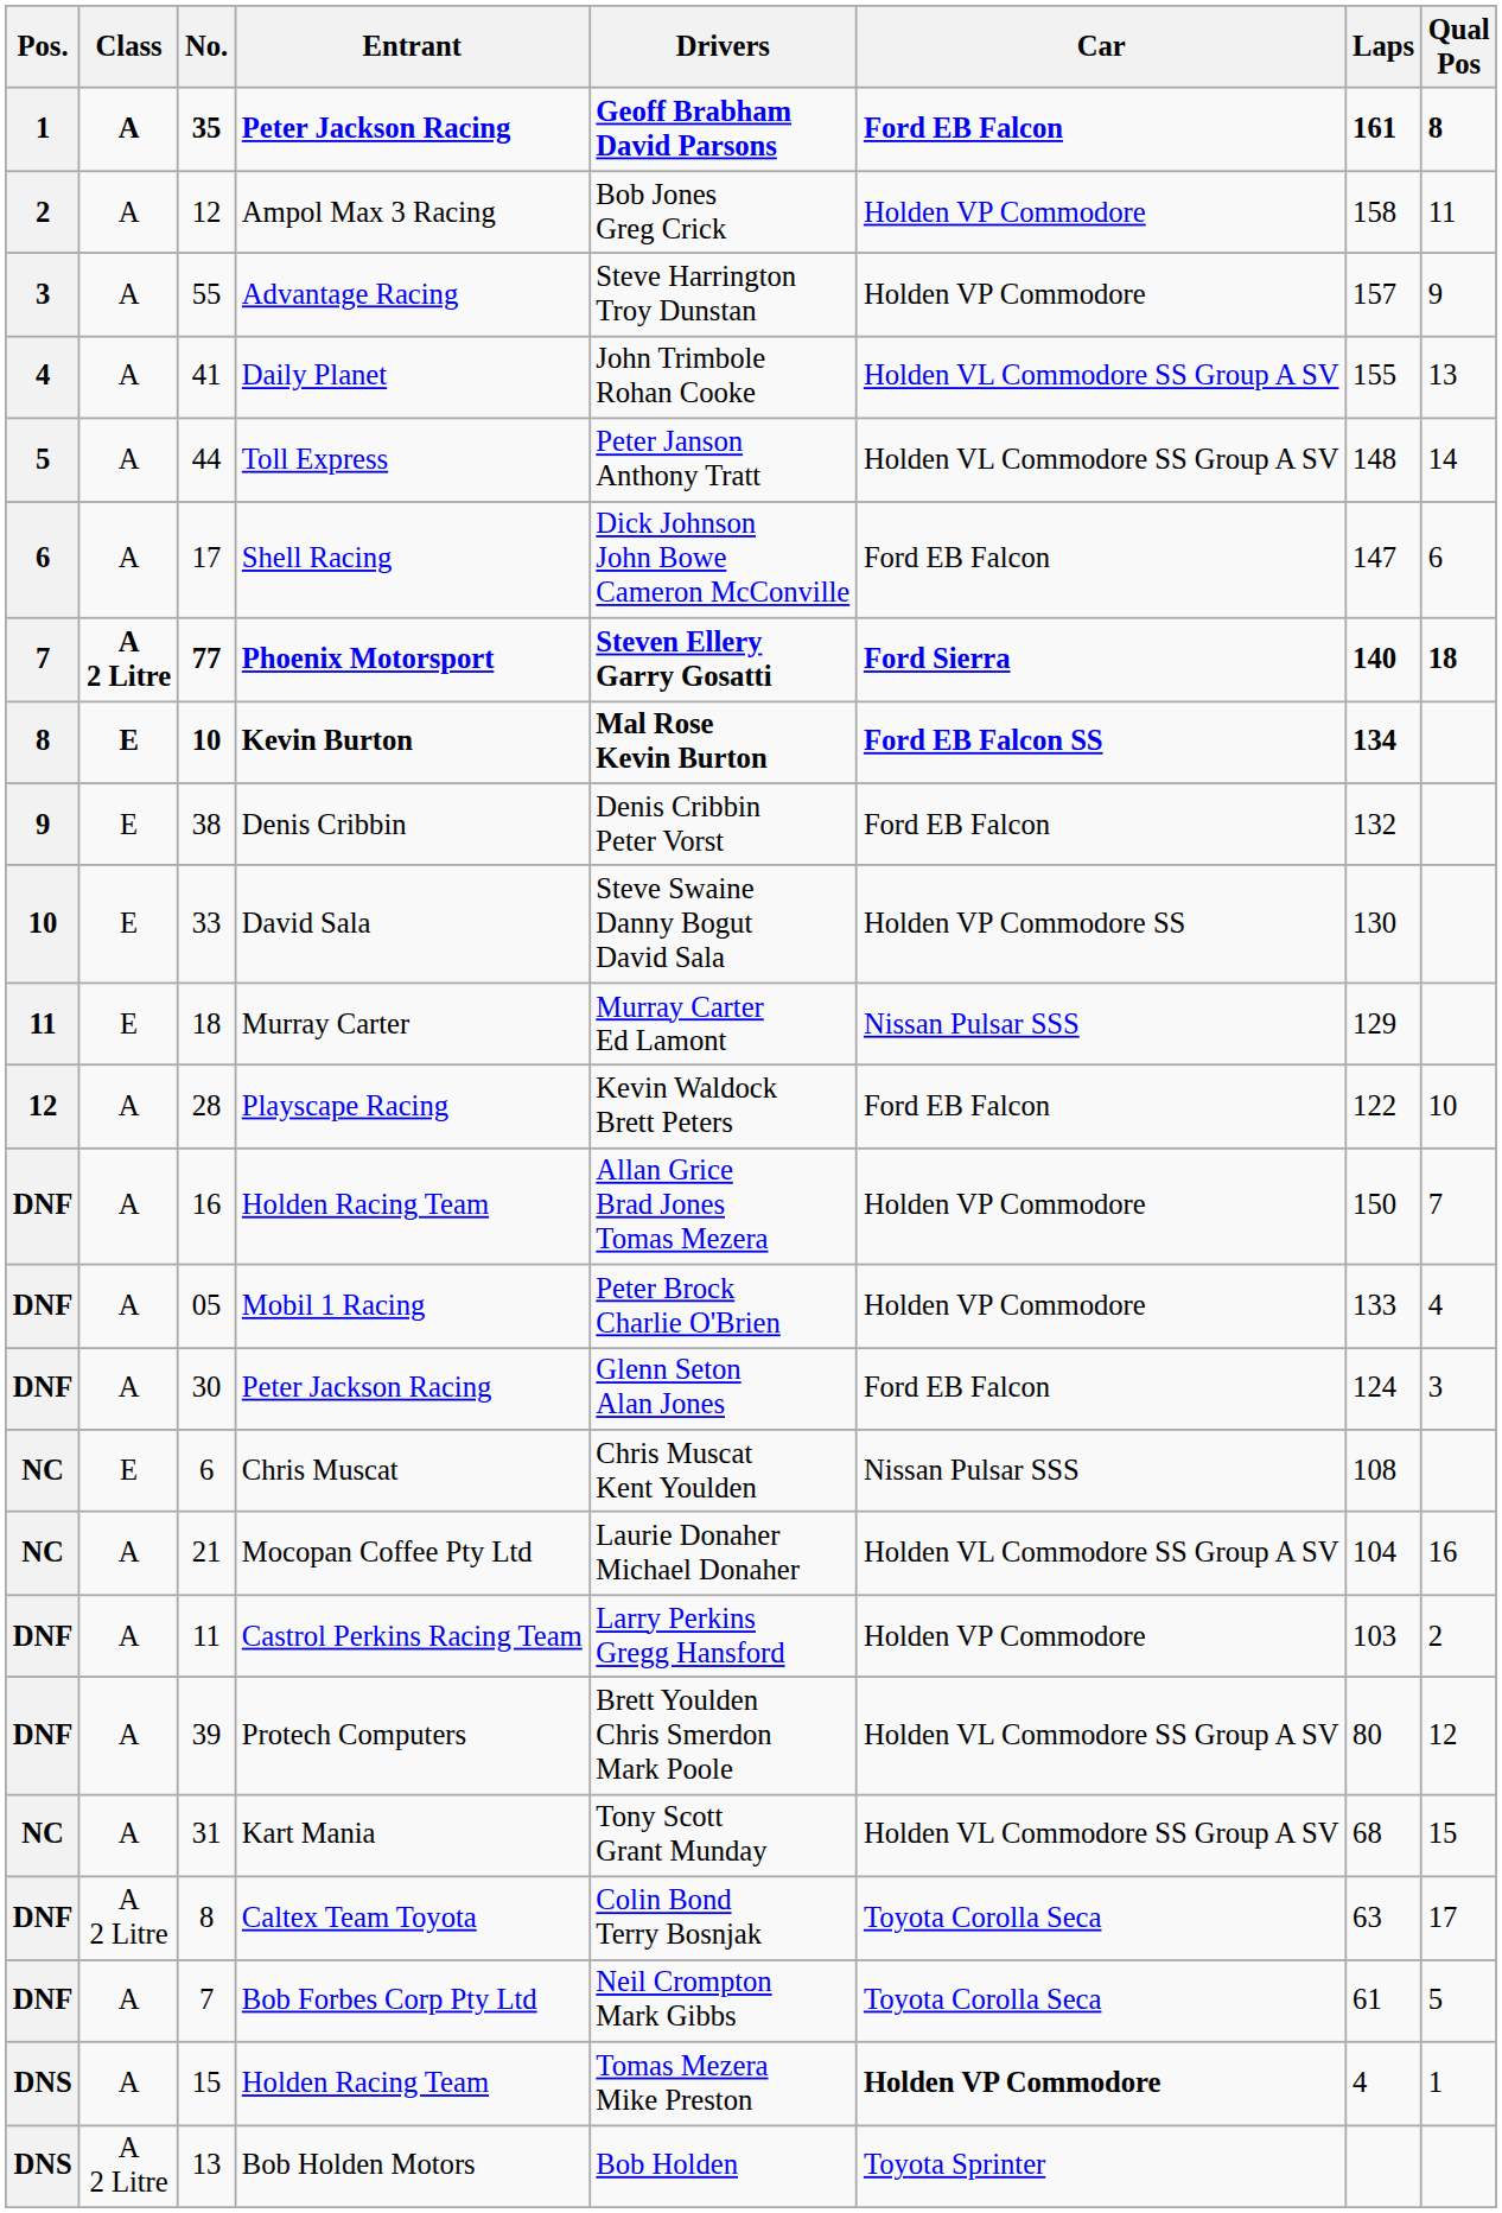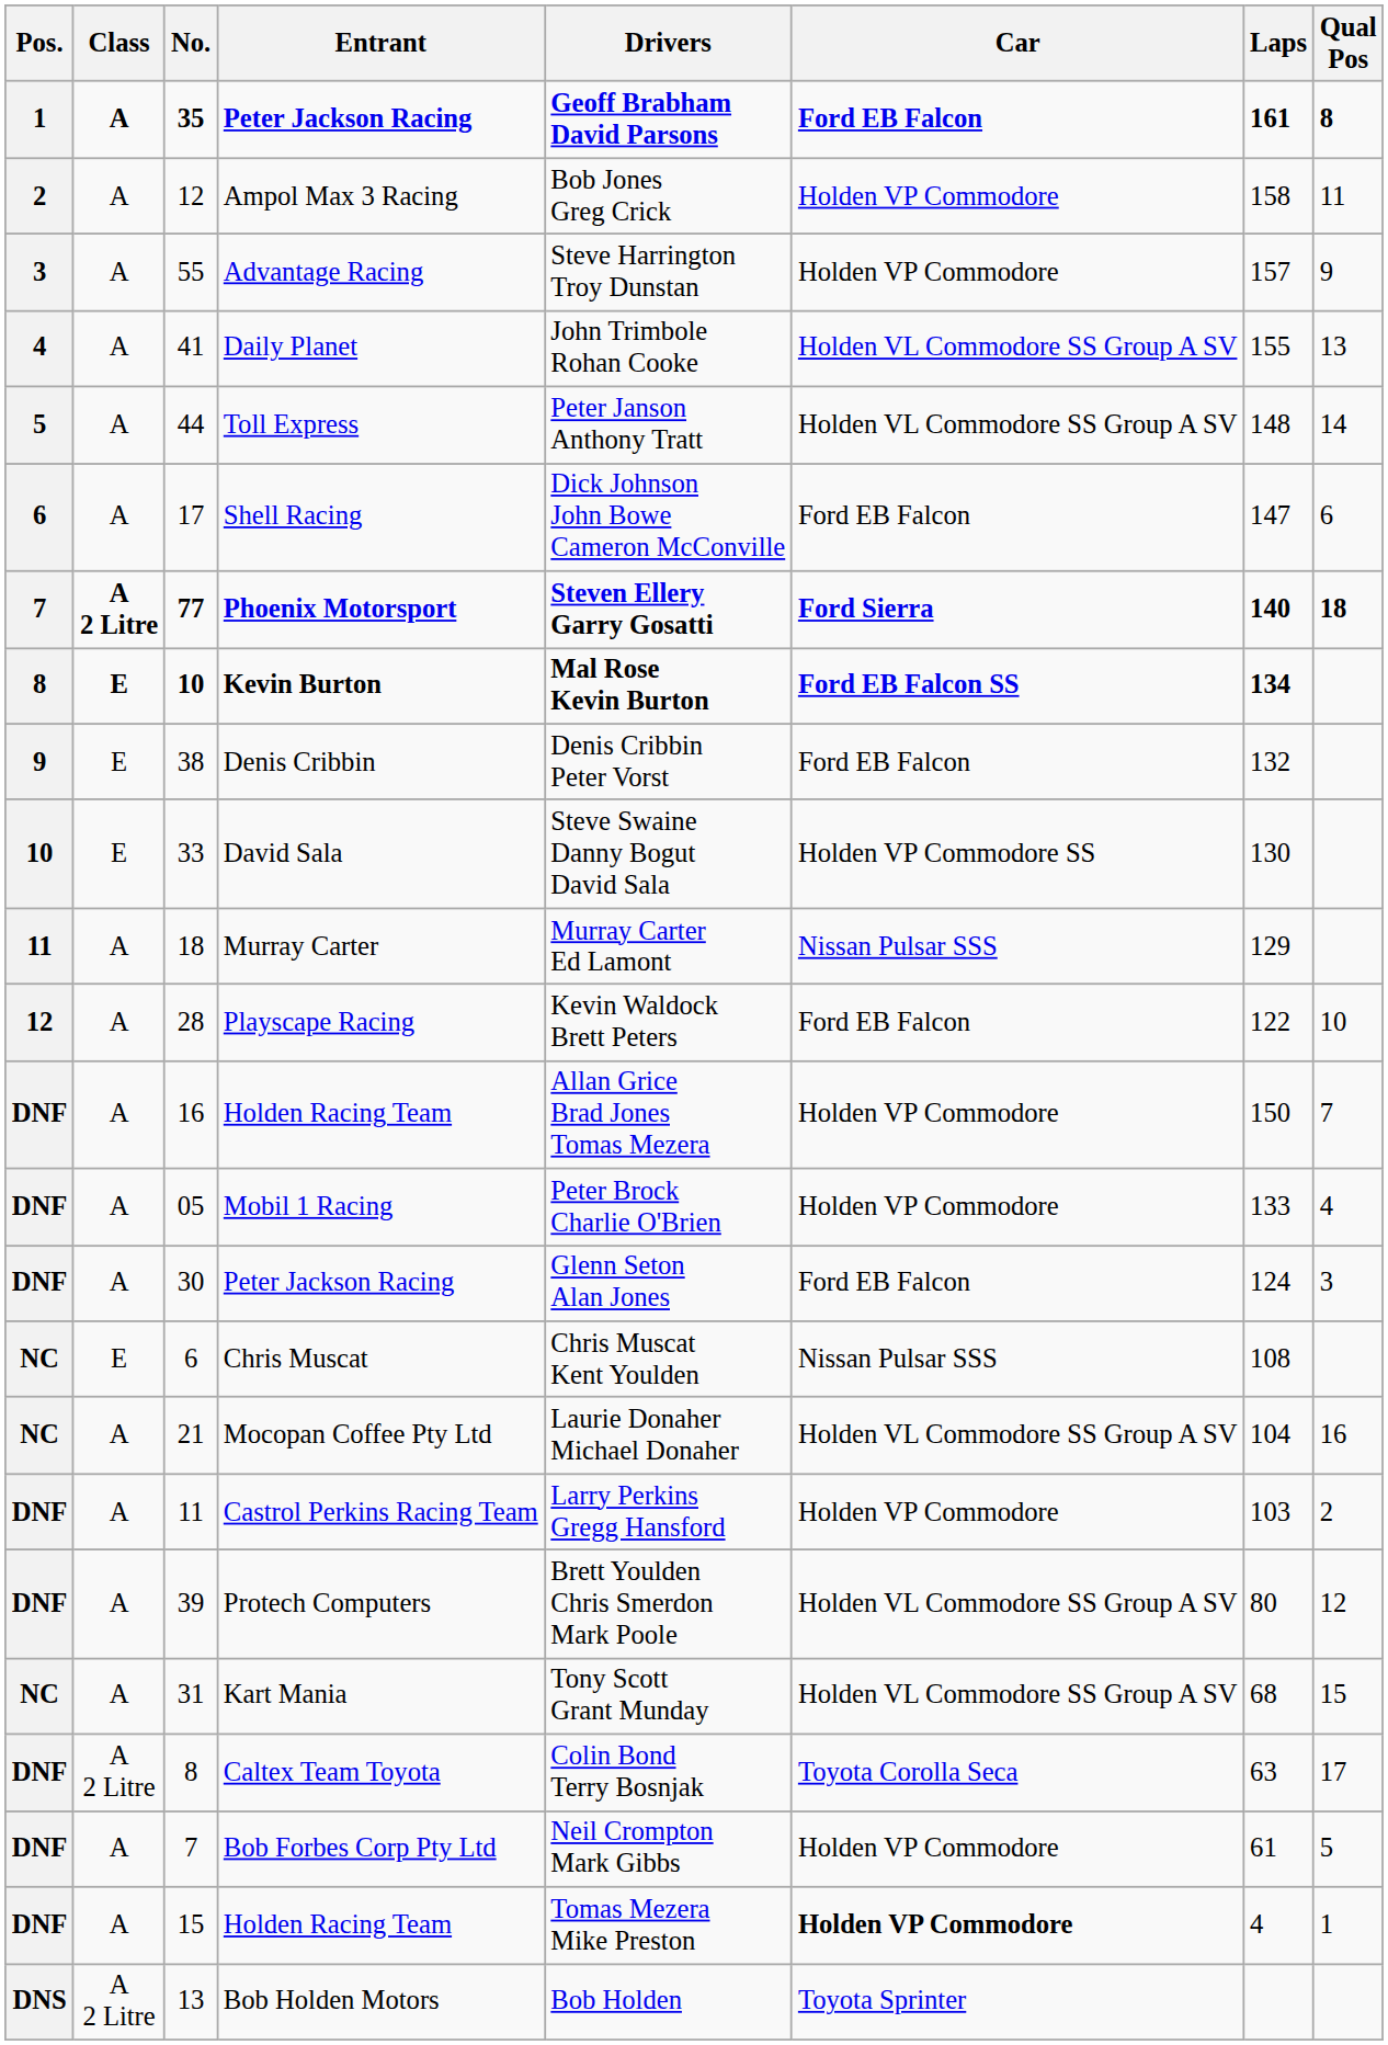Murray Carter | Class: E -> A
Bob Forbes Corp Pty Ltd | Car: Toyota Corolla Seca -> Holden VP Commodore
15 / Holden Racing Team | Pos.: DNS -> DNF
